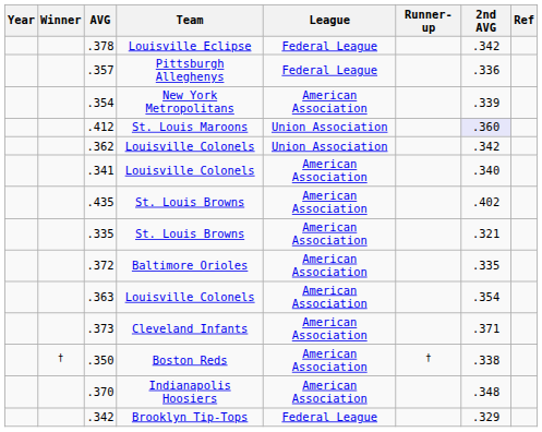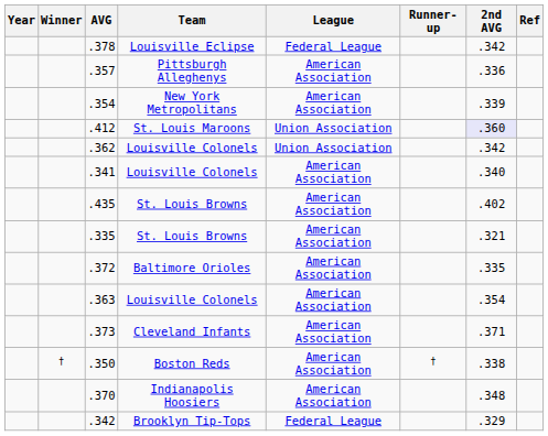.357 | League: Federal League -> American Association
